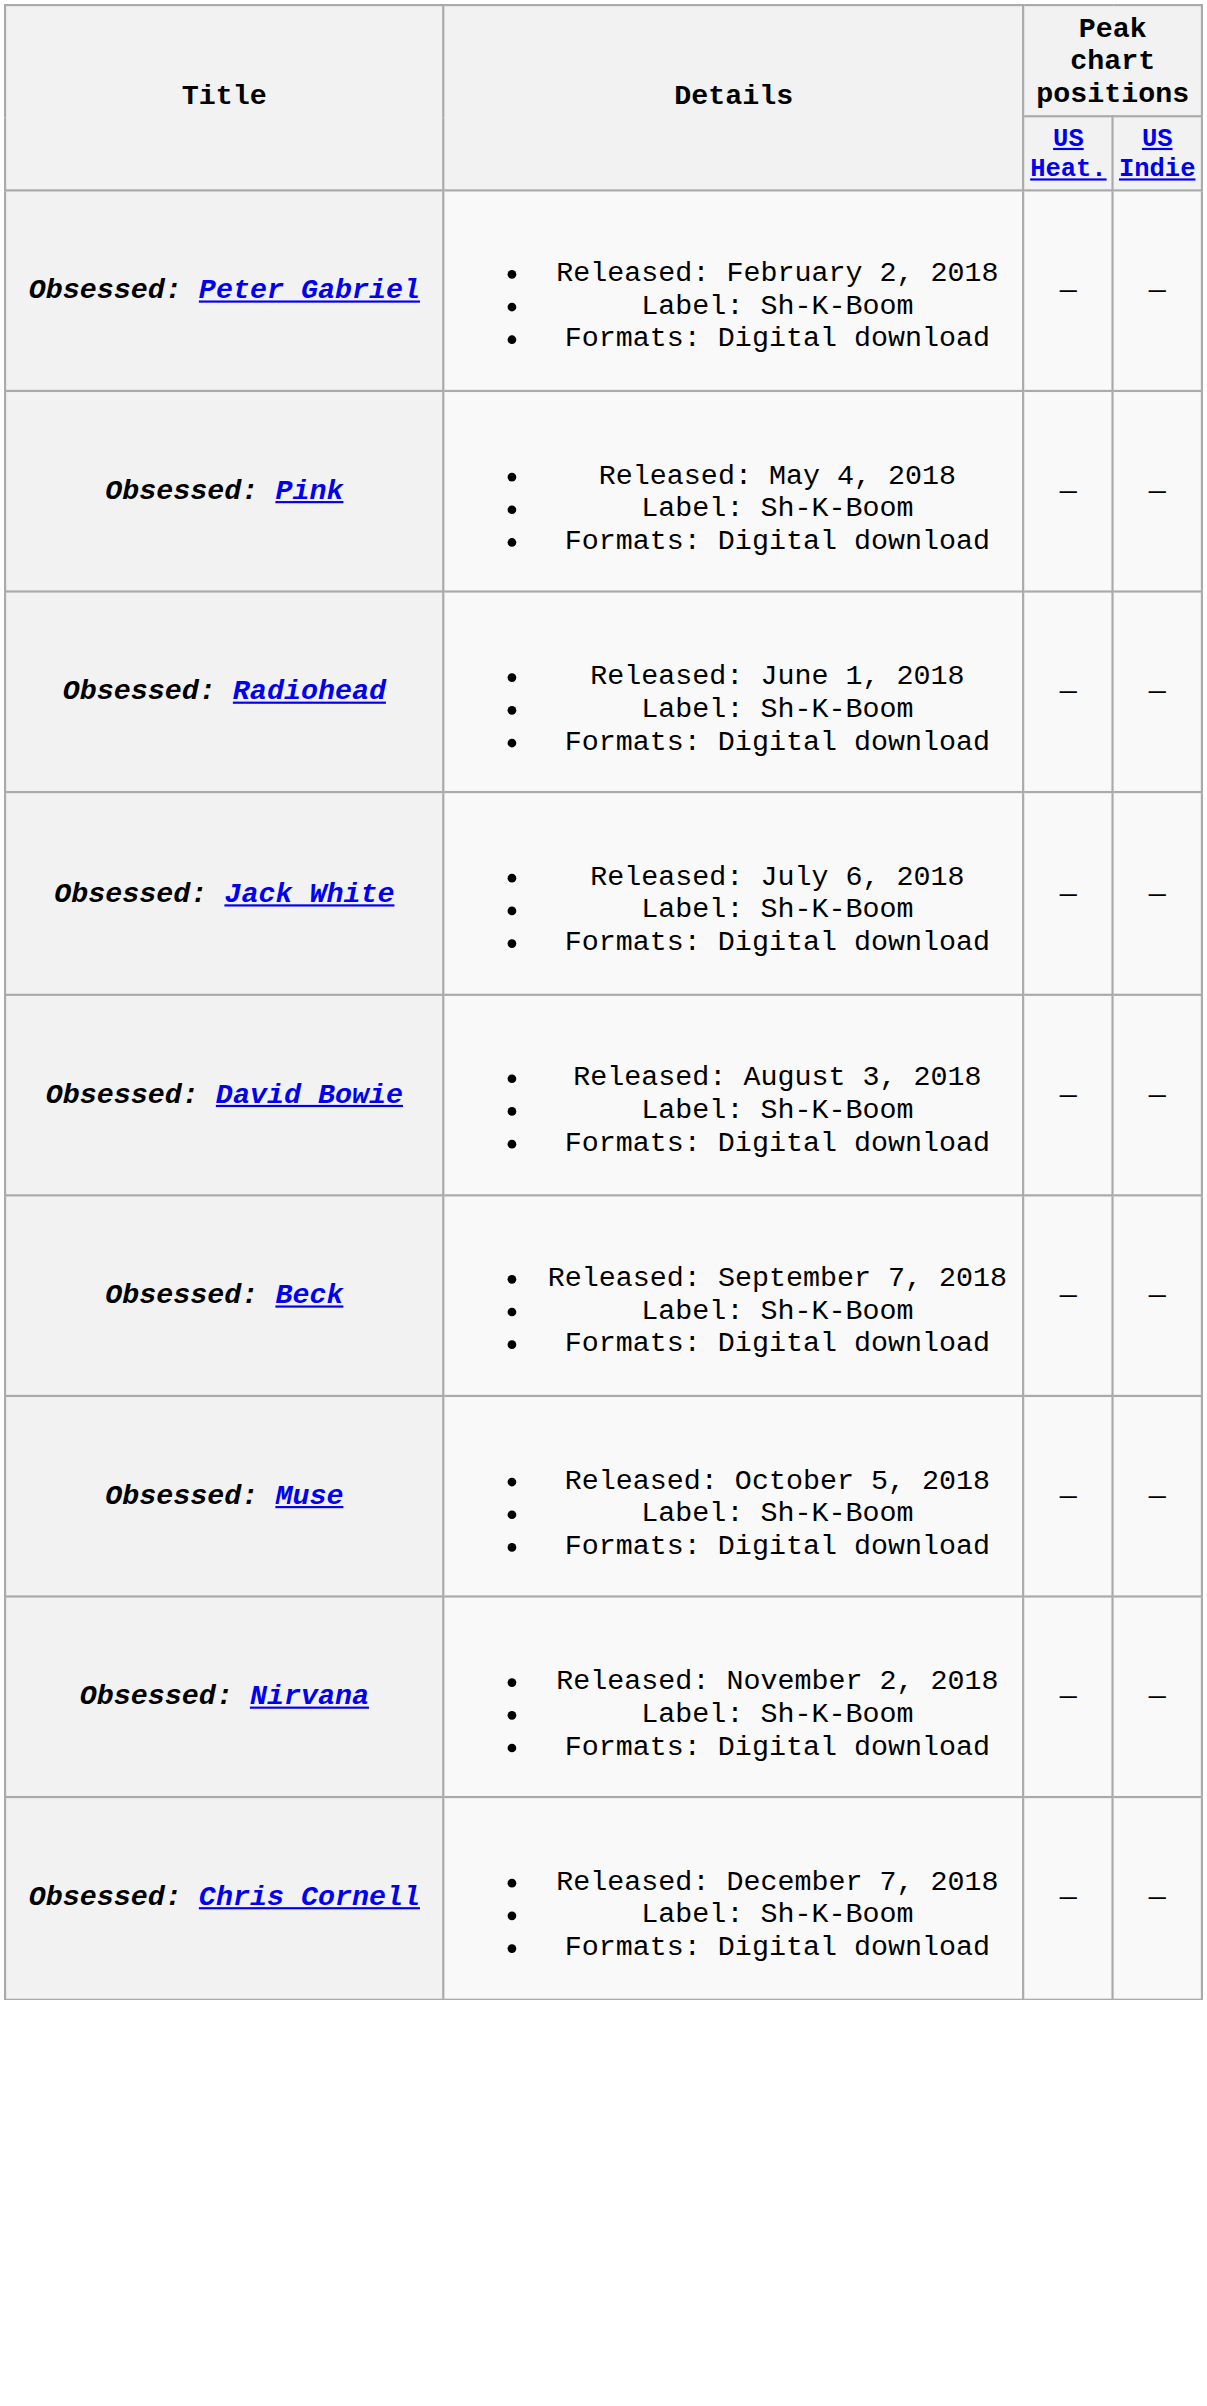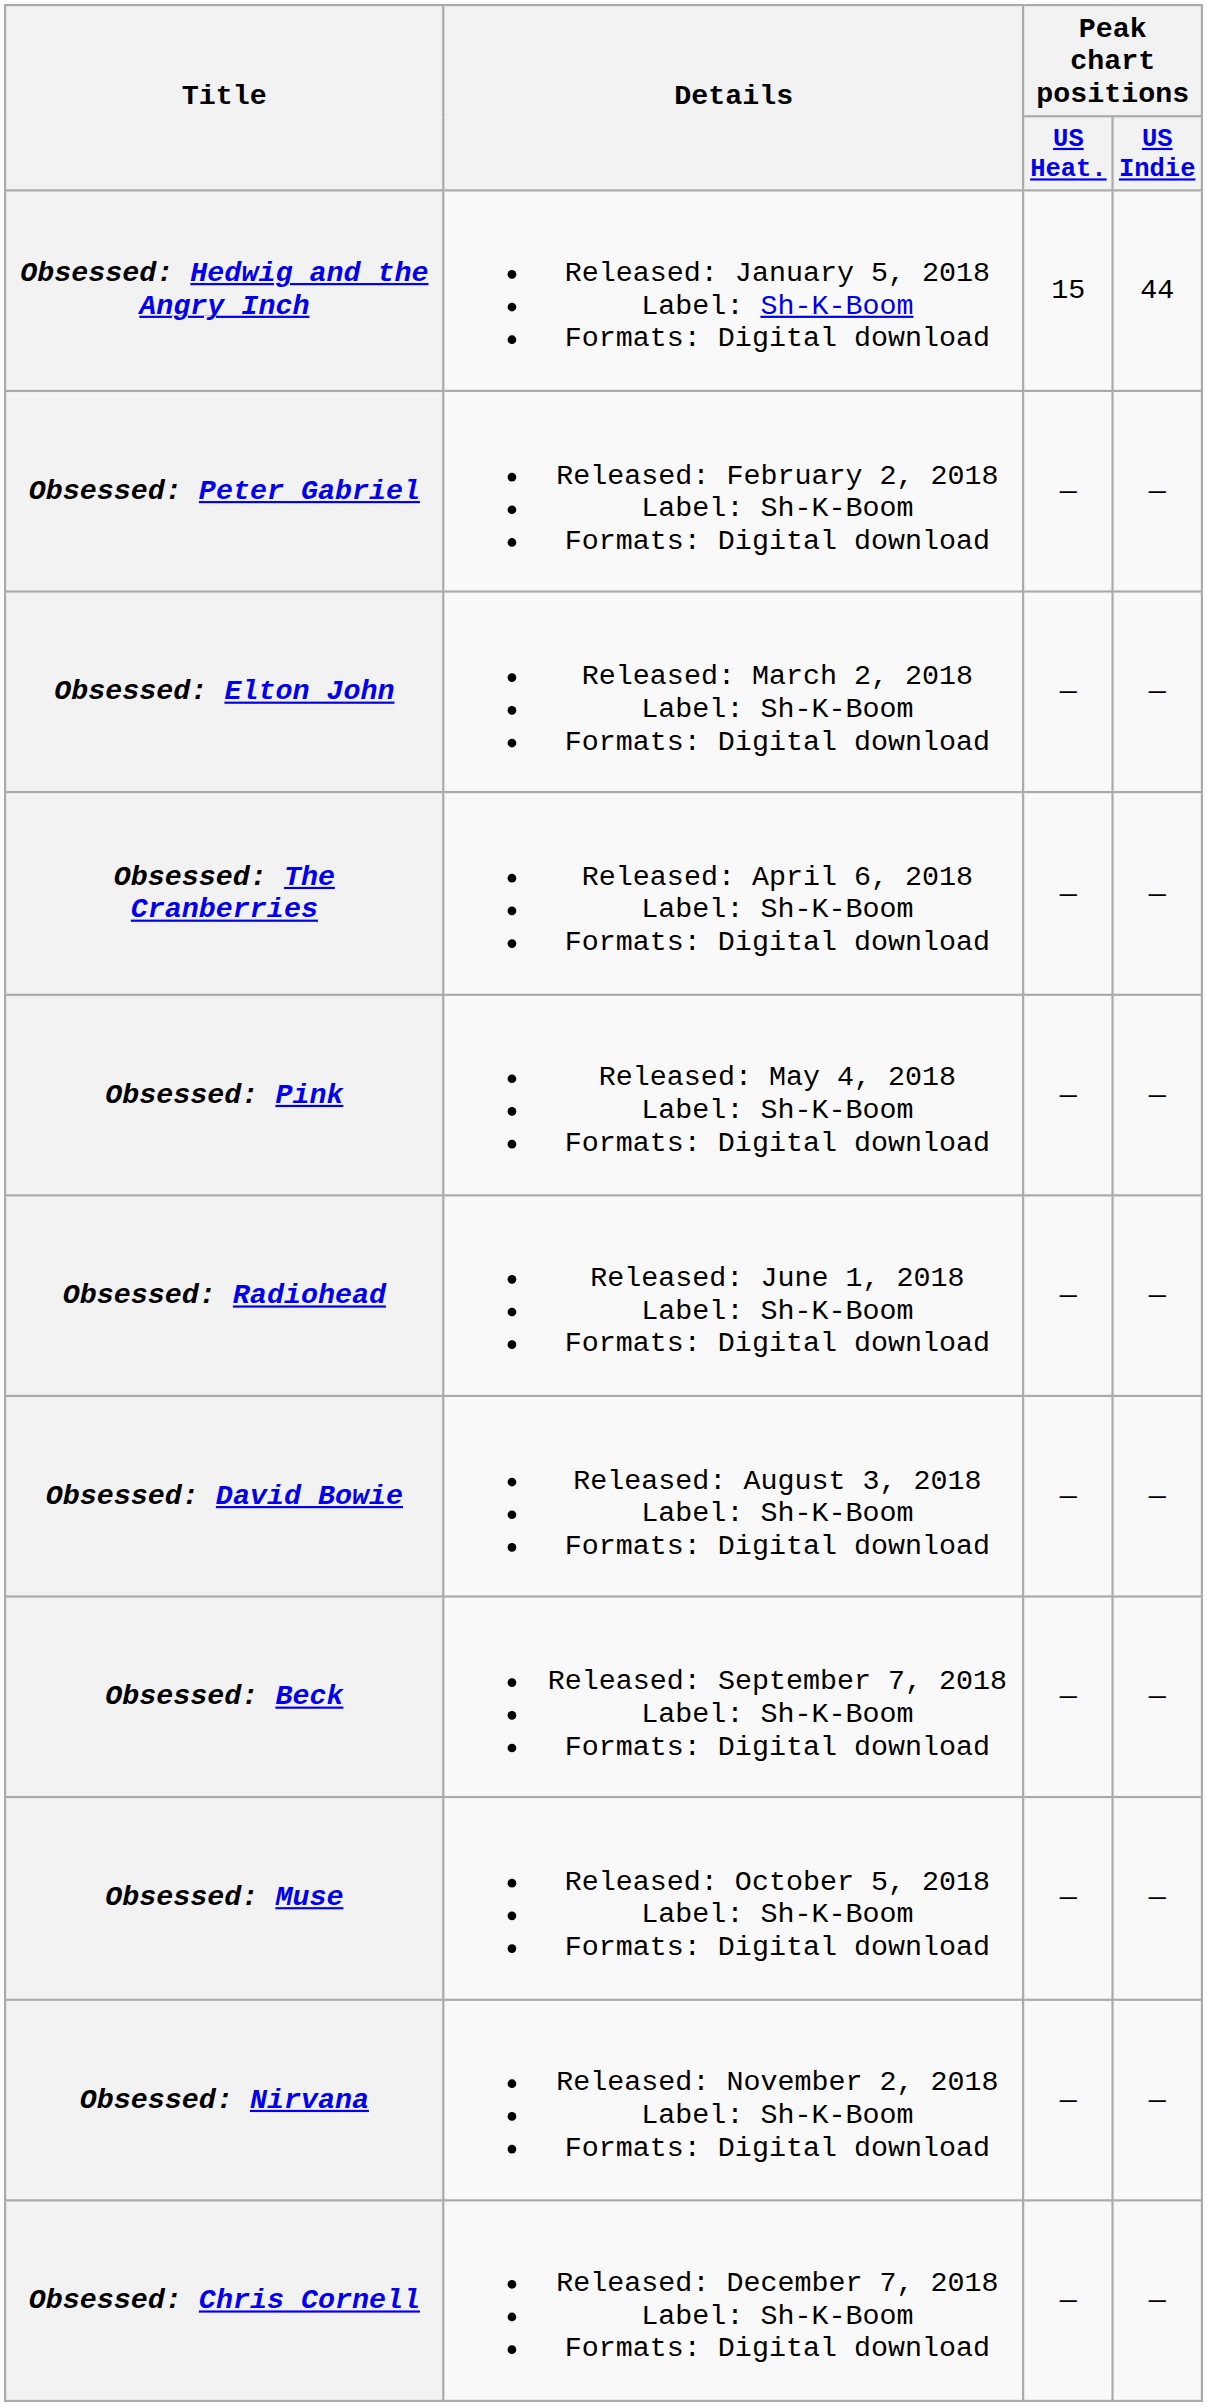+ row: Obsessed: Hedwig and the Angry Inch | Released: January 5, 2018 Label: Sh-K-Boom Formats: Digital download | 15 | 44
+ row: Obsessed: Elton John | Released: March 2, 2018 Label: Sh-K-Boom Formats: Digital download | — | —
+ row: Obsessed: The Cranberries | Released: April 6, 2018 Label: Sh-K-Boom Formats: Digital download | — | —
- row: Obsessed: Jack White | Released: July 6, 2018 Label: Sh-K-Boom Formats: Digital download | — | —
